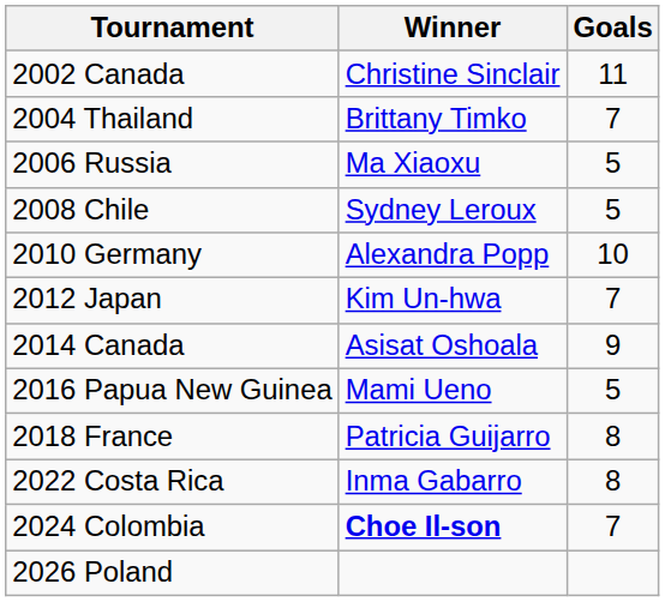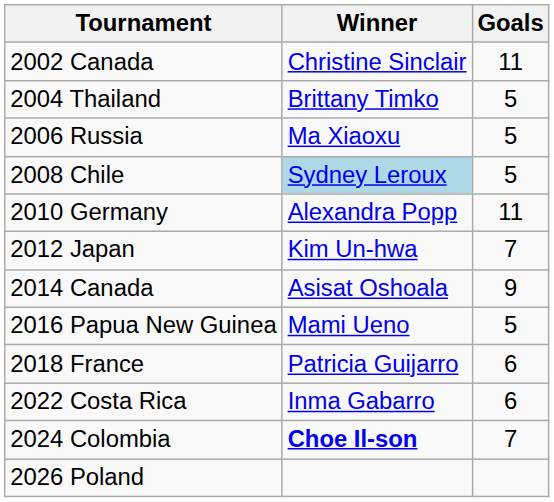2004 Thailand | Goals: 7 -> 5
2008 Chile | Winner: no background -> lightblue background
2010 Germany | Goals: 10 -> 11
2018 France | Goals: 8 -> 6
2022 Costa Rica | Goals: 8 -> 6
